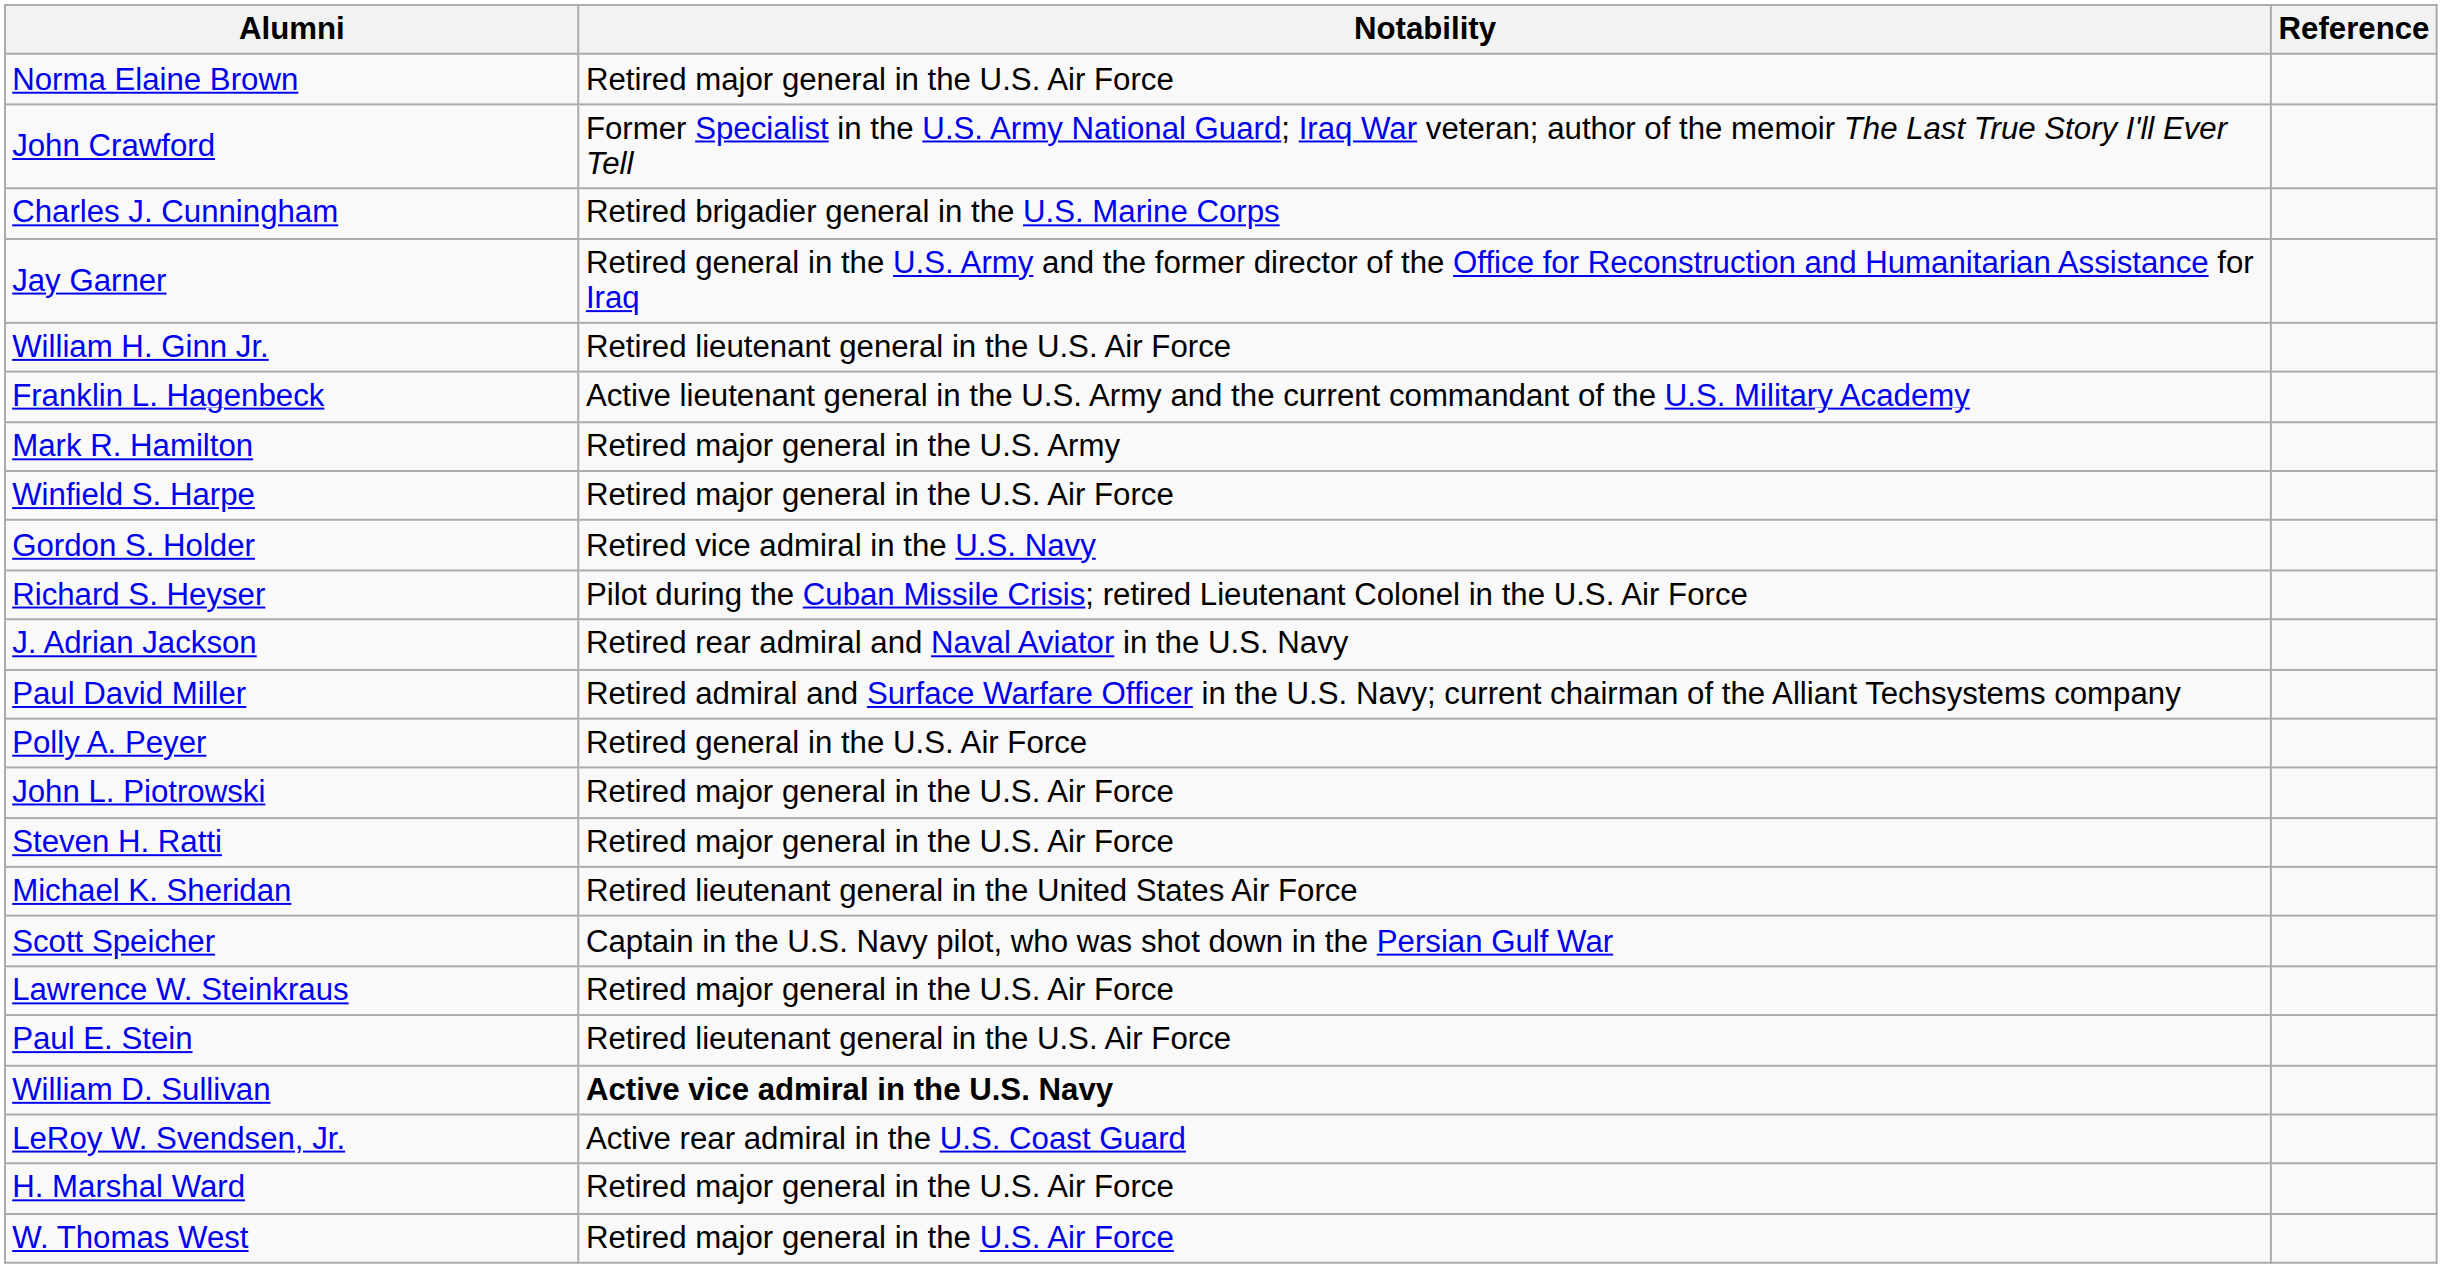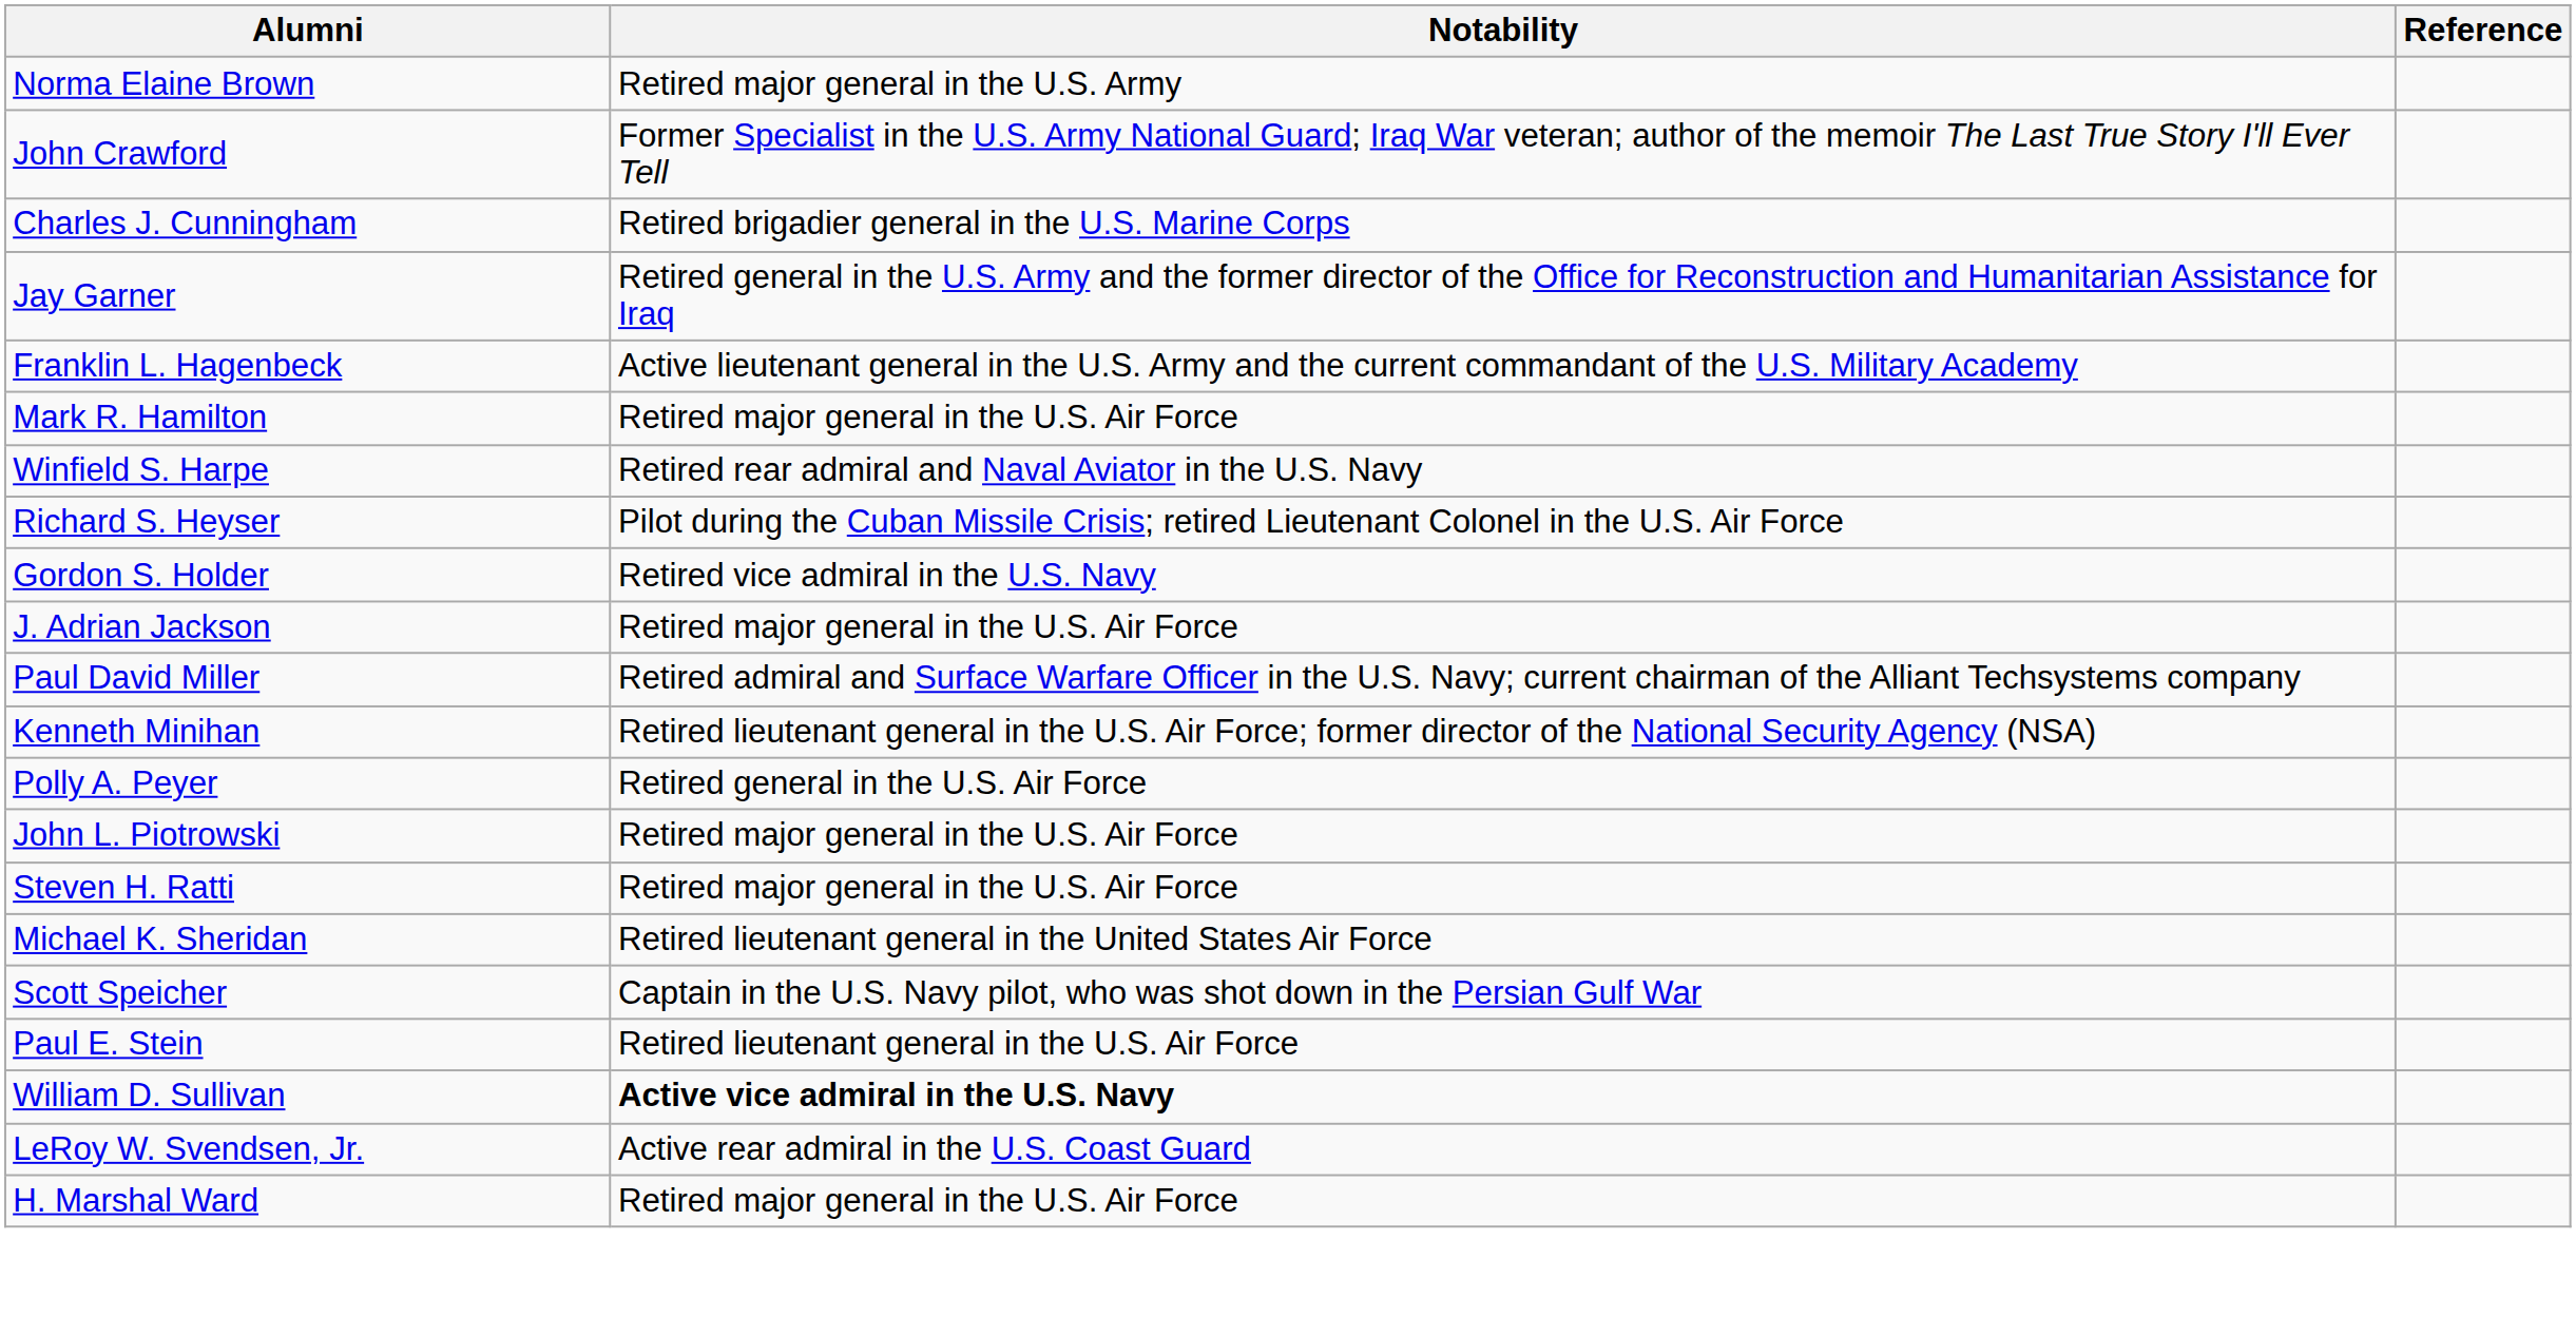Norma Elaine Brown | Notability: Retired major general in the U.S. Air Force -> Retired major general in the U.S. Army
- row: William H. Ginn Jr. | Retired lieutenant general in the U.S. Air Force
Mark R. Hamilton | Notability: Retired major general in the U.S. Army -> Retired major general in the U.S. Air Force
Winfield S. Harpe | Notability: Retired major general in the U.S. Air Force -> Retired rear admiral and Naval Aviator in the U.S. Navy
rows swapped: Richard S. Heyser <-> Gordon S. Holder
J. Adrian Jackson | Notability: Retired rear admiral and Naval Aviator in the U.S. Navy -> Retired major general in the U.S. Air Force
+ row: Kenneth Minihan | Retired lieutenant general in the U.S. Air Force; former director of the National Security Agency (NSA)
- row: Lawrence W. Steinkraus | Retired major general in the U.S. Air Force
- row: W. Thomas West | Retired major general in the U.S. Air Force
